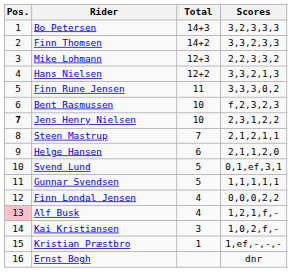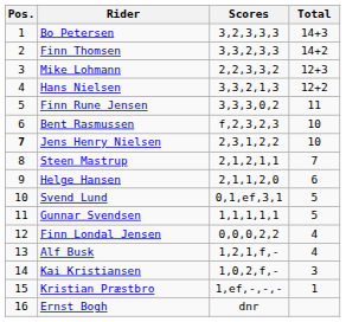columns swapped: Scores <-> Total
Alf Busk | Pos.: pink background -> no background
